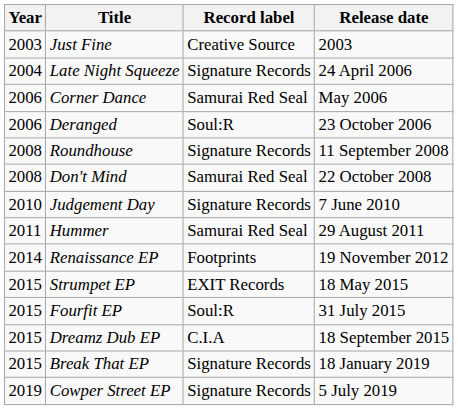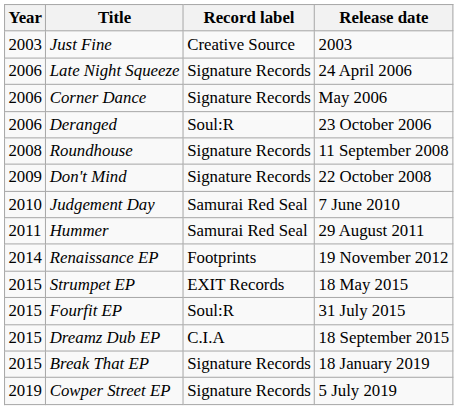Late Night Squeeze | Year: 2004 -> 2006
Corner Dance | Record label: Samurai Red Seal -> Signature Records
Don't Mind | Year: 2008 -> 2009
Don't Mind | Record label: Samurai Red Seal -> Signature Records
Judgement Day | Record label: Signature Records -> Samurai Red Seal
